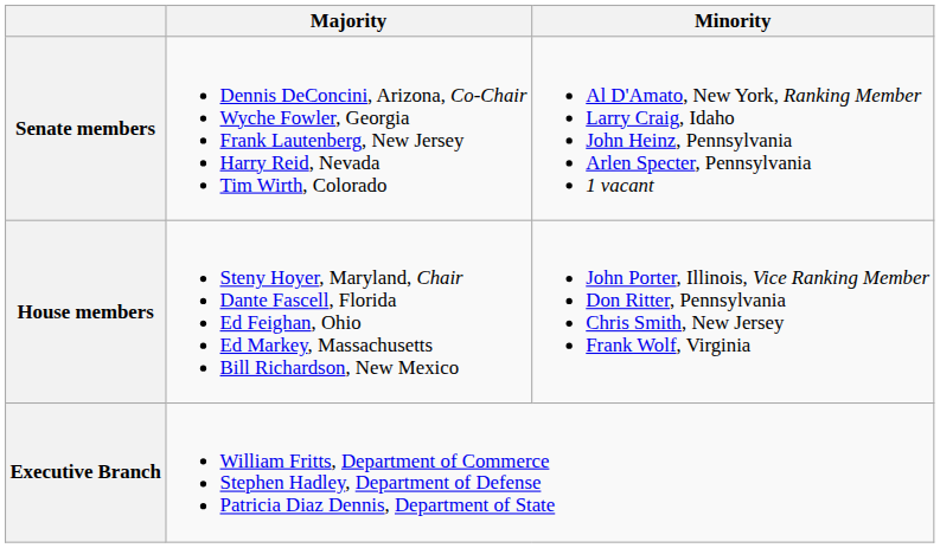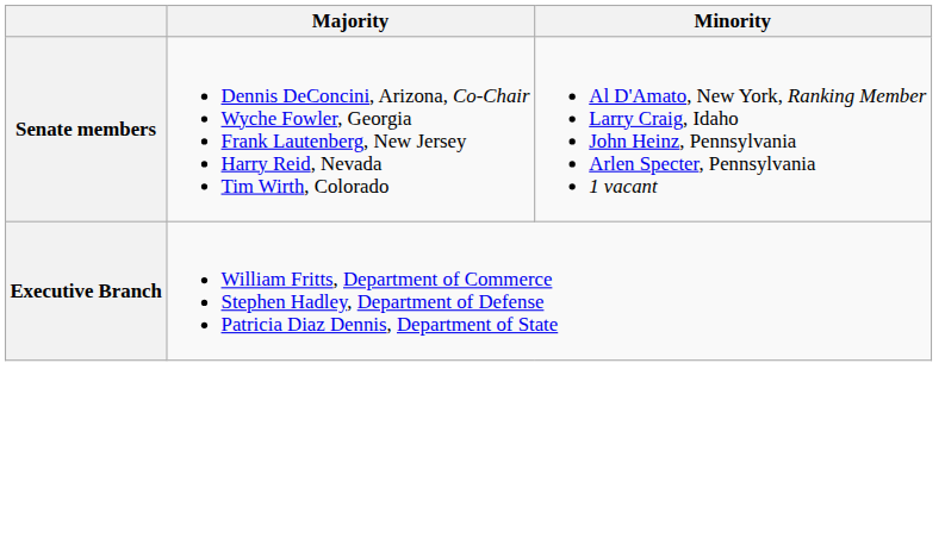- row: House members | Steny Hoyer, Maryland, Chair Dante Fascell, Florida Ed Feighan, Ohio Ed Markey, Massachusetts Bill Richardson, New Mexico | John Porter, Illinois, Vice Ranking Member Don Ritter, Pennsylvania Chris Smith, New Jersey Frank Wolf, Virginia
